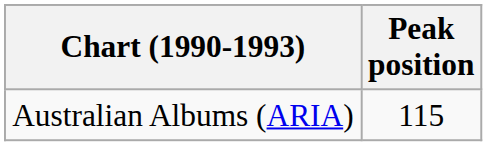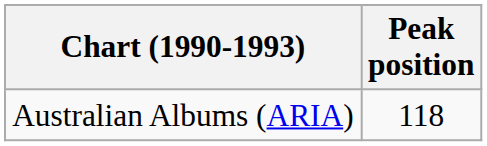Australian Albums (ARIA) | Peak position: 115 -> 118
